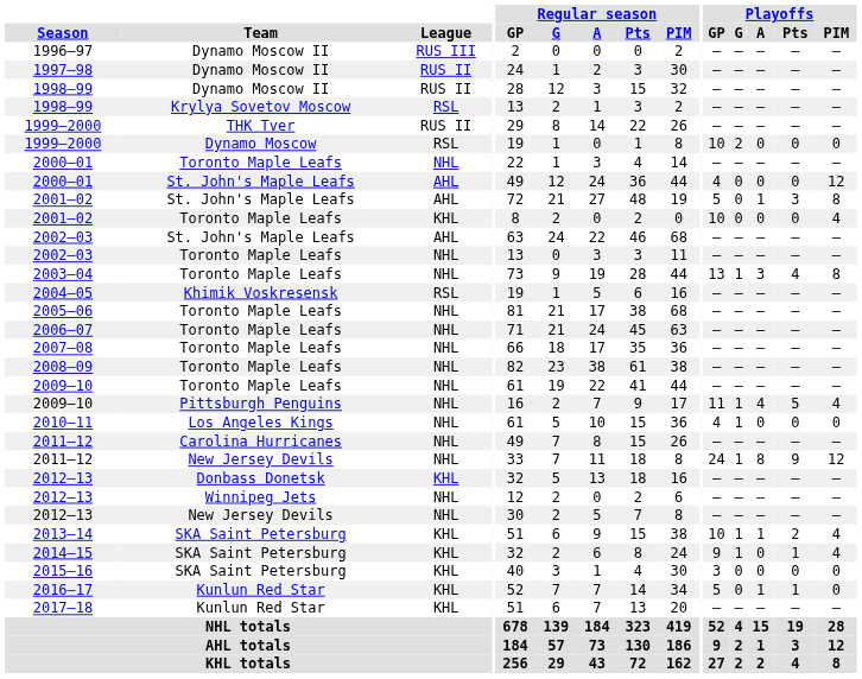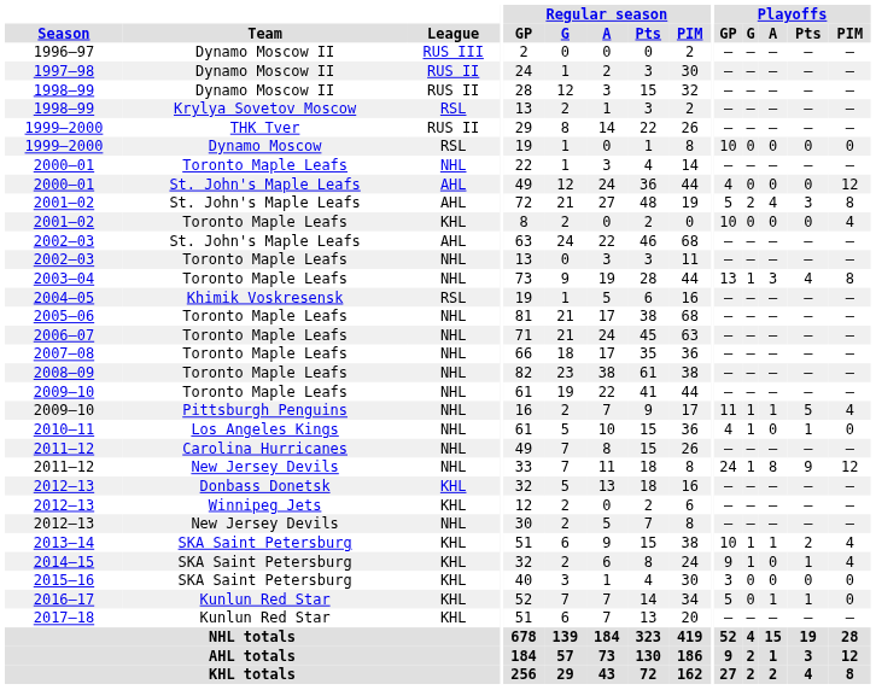1999–2000 / Dynamo Moscow | Playoffs / G: 2 -> 0
2001–02 / St. John's Maple Leafs | Playoffs / G: 0 -> 2
2001–02 / St. John's Maple Leafs | Playoffs / A: 1 -> 4
2009–10 / Pittsburgh Penguins | Playoffs / A: 4 -> 1
2010–11 | Playoffs / Pts: 0 -> 1
2012–13 / Winnipeg Jets | League: NHL -> KHL
